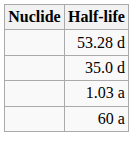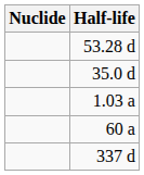+ row: 337 d
